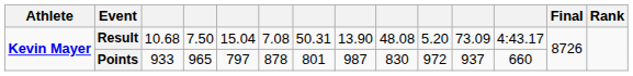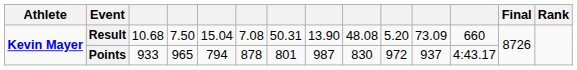Result | column 12: 4:43.17 -> 660
Points | column 5: 797 -> 794
Points | column 12: 660 -> 4:43.17
